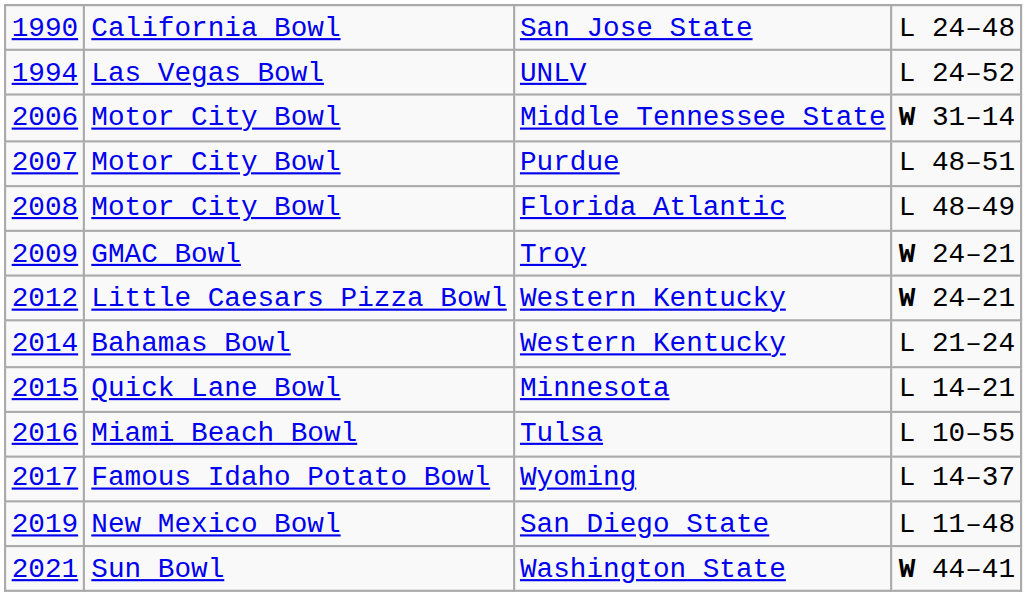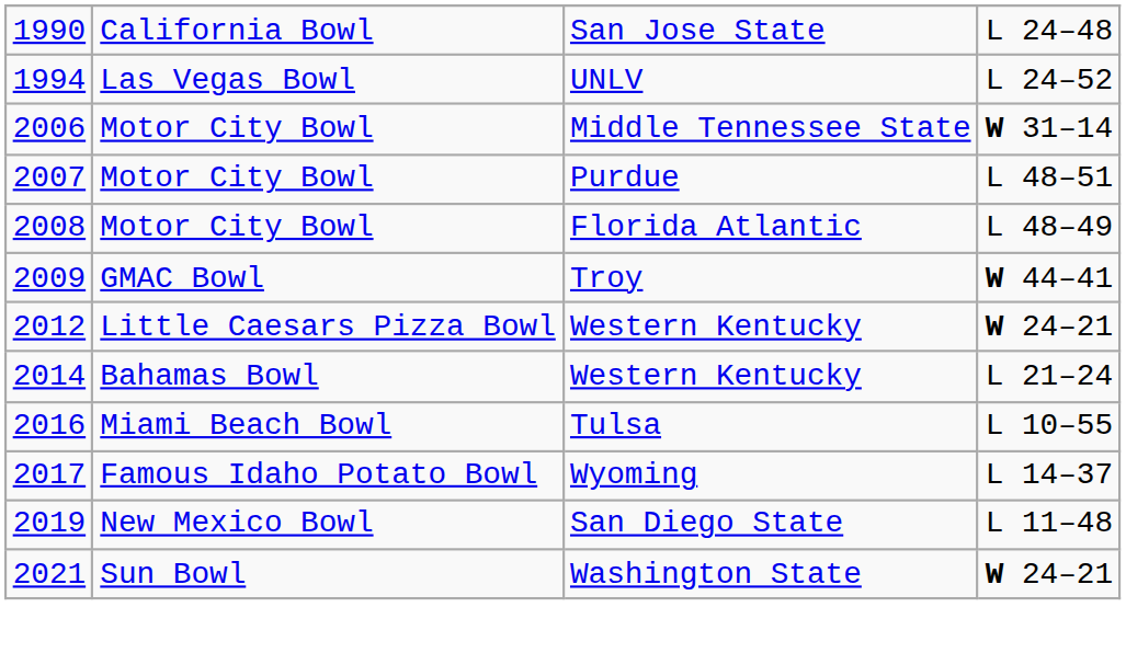Troy | column 4: W 24–21 -> W 44–41
- row: 2015 | Quick Lane Bowl | Minnesota | L 14–21
Washington State | column 4: W 44–41 -> W 24–21
